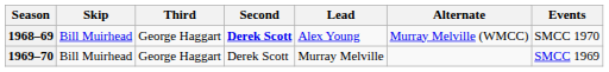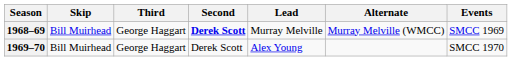1968–69 | Lead: Alex Young -> Murray Melville
1968–69 | Events: SMCC 1970 -> SMCC 1969
1969–70 | Lead: Murray Melville -> Alex Young
1969–70 | Events: SMCC 1969 -> SMCC 1970
